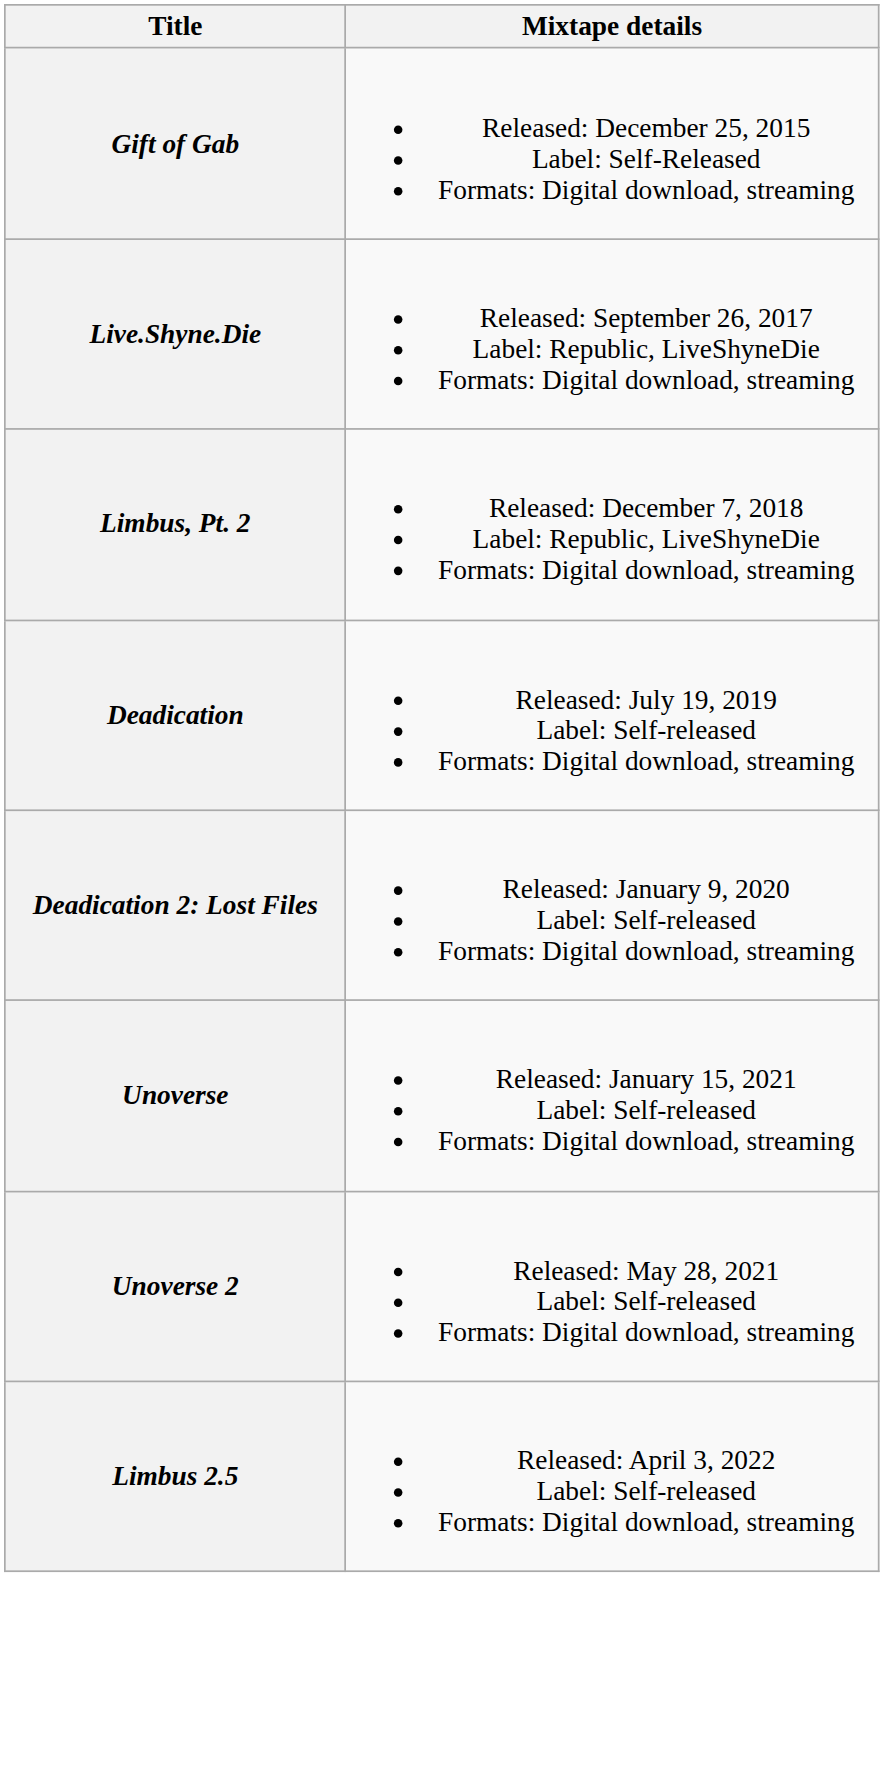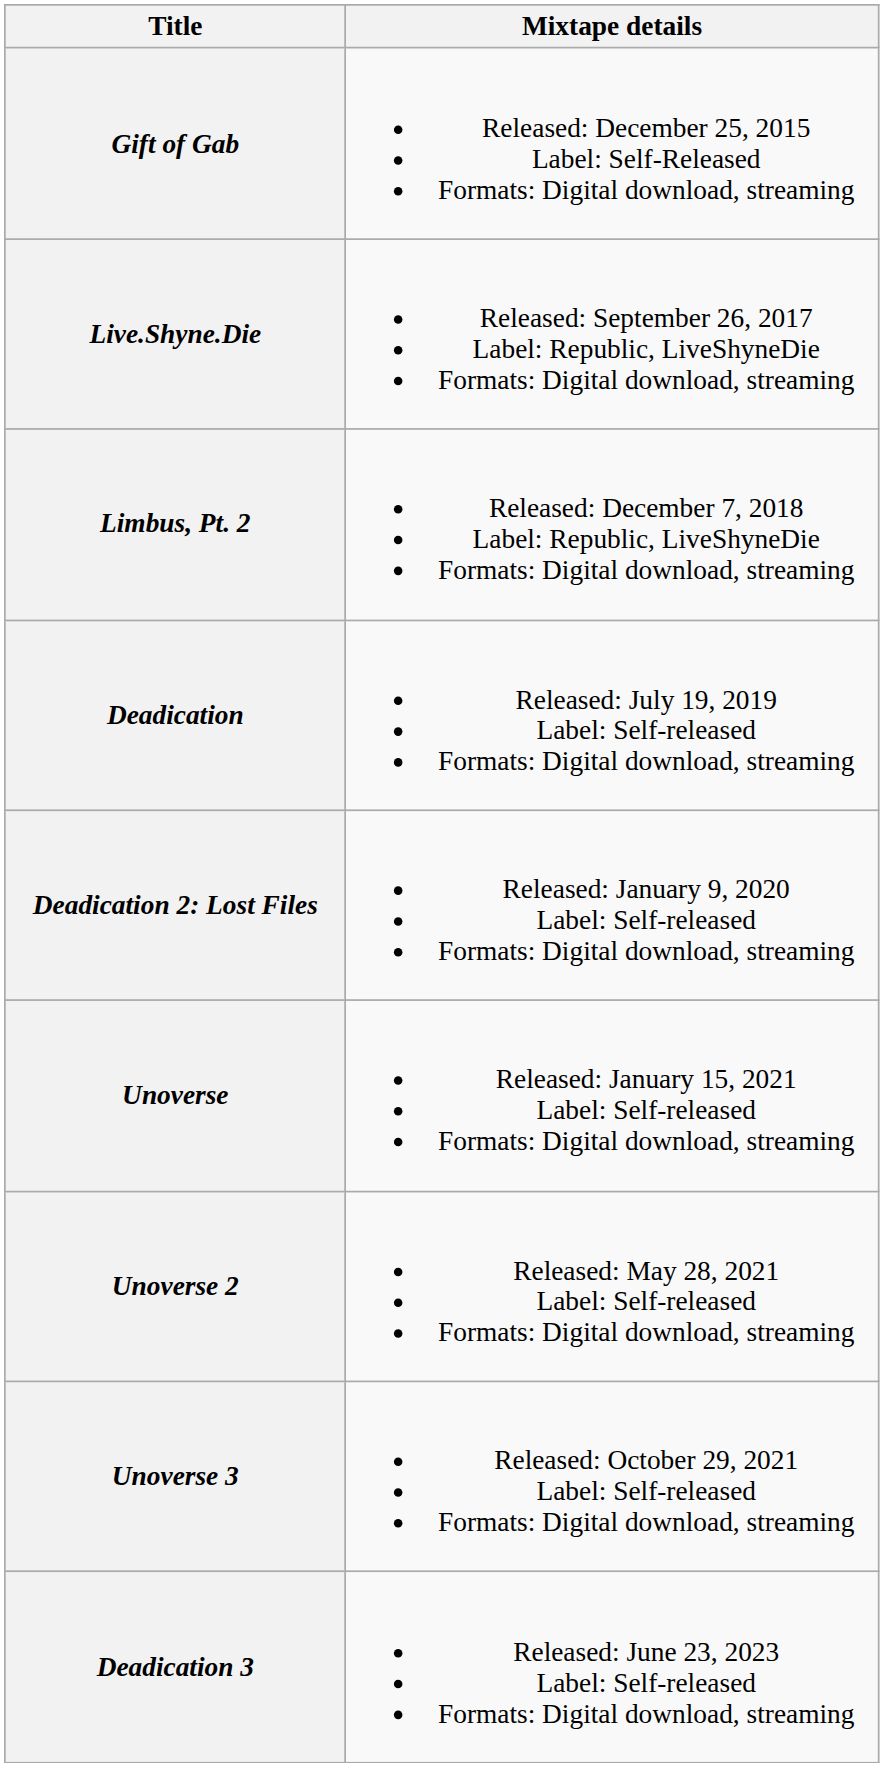+ row: Unoverse 3 | Released: October 29, 2021 Label: Self-released Formats: Digital download, streaming
- row: Limbus 2.5 | Released: April 3, 2022 Label: Self-released Formats: Digital download, streaming
+ row: Deadication 3 | Released: June 23, 2023 Label: Self-released Formats: Digital download, streaming
